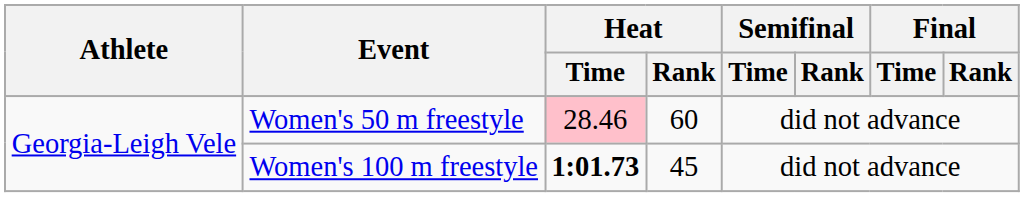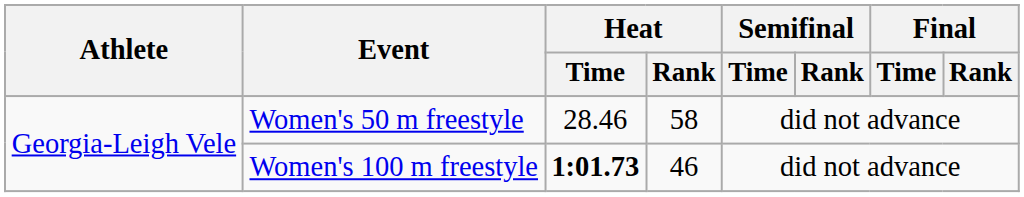Women's 50 m freestyle | Heat / Time: pink background -> no background
Women's 50 m freestyle | Heat / Rank: 60 -> 58
Women's 100 m freestyle | Heat / Rank: 45 -> 46
